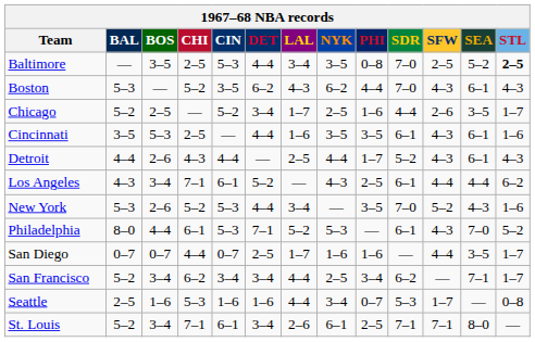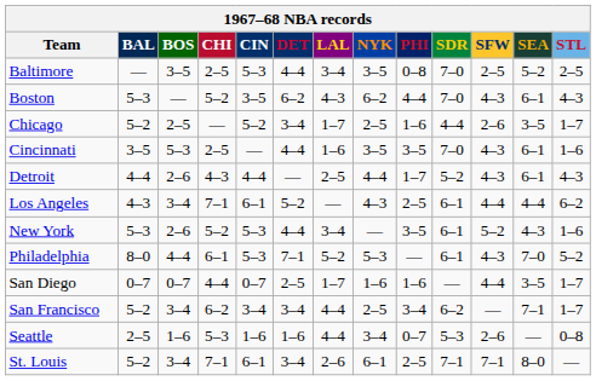Baltimore | STL: bold -> normal
Cincinnati | SDR: 6–1 -> 7–0
New York | SDR: 7–0 -> 6–1
Seattle | SFW: 1–7 -> 2–6
